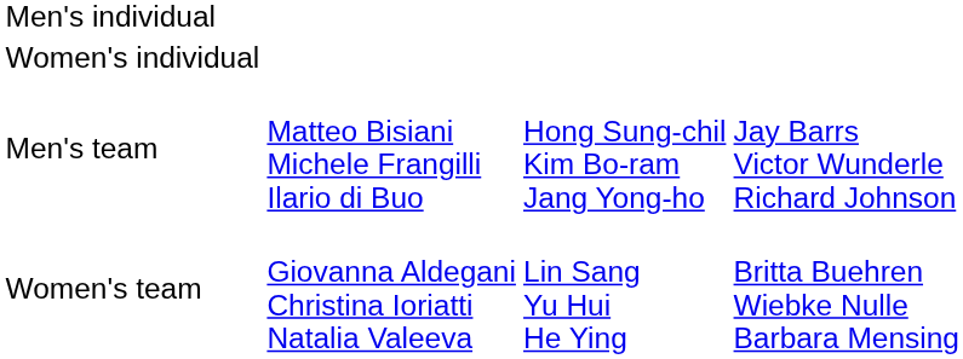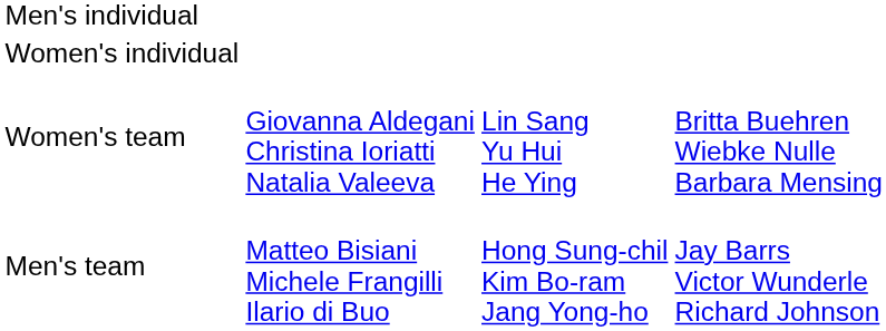rows swapped: Men's team <-> Women's team
